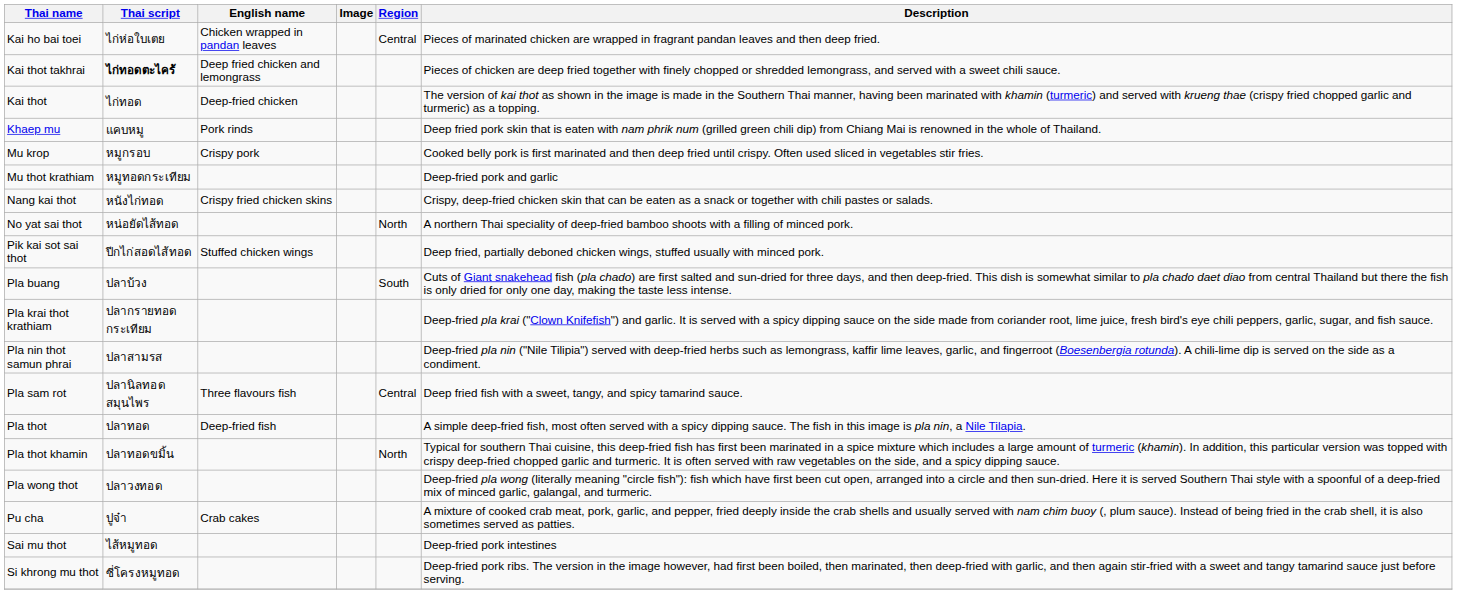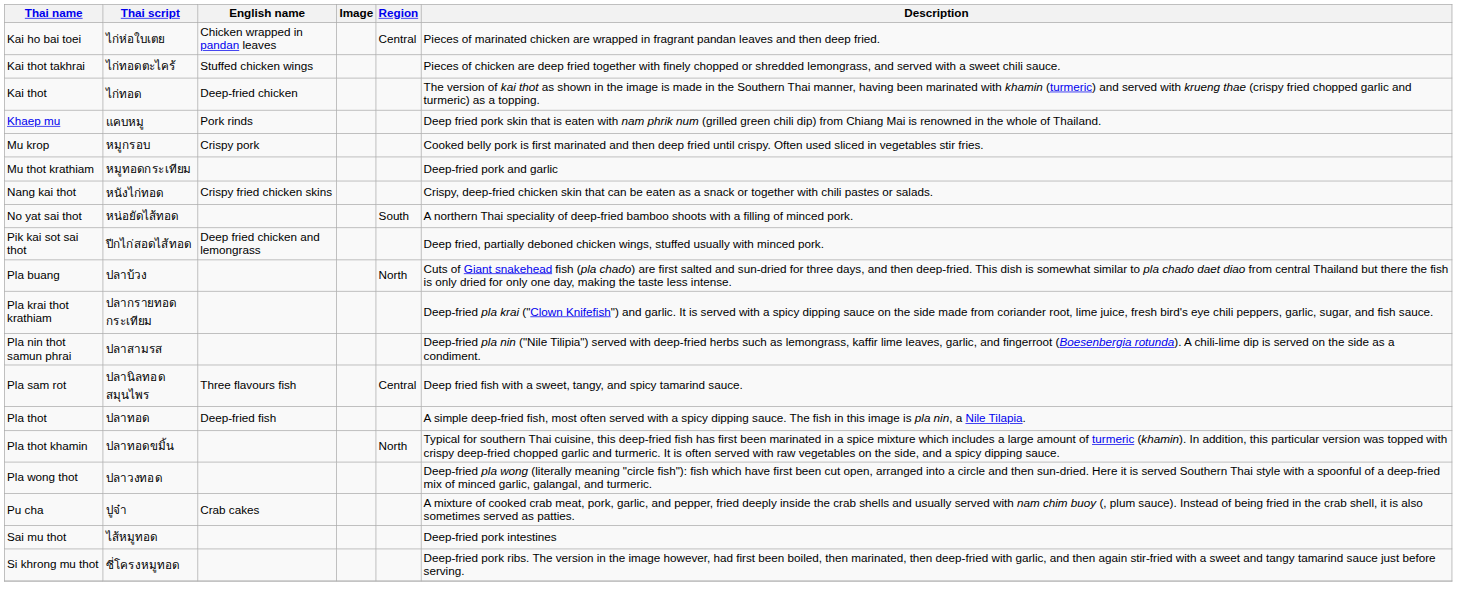Kai thot takhrai | Thai script: bold -> normal
Kai thot takhrai | English name: Deep fried chicken and lemongrass -> Stuffed chicken wings
No yat sai thot | Region: North -> South
Pik kai sot sai thot | English name: Stuffed chicken wings -> Deep fried chicken and lemongrass
Pla buang | Region: South -> North
